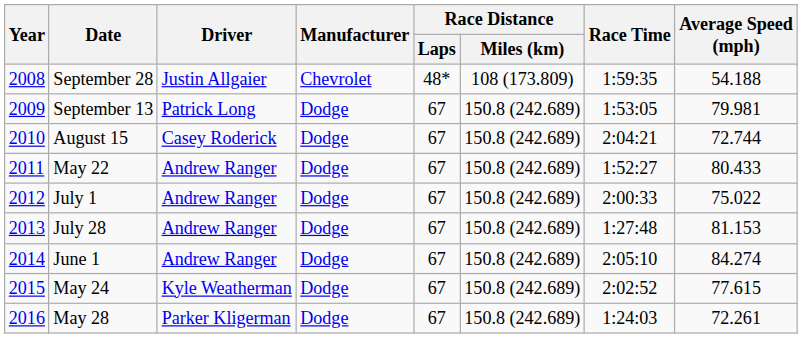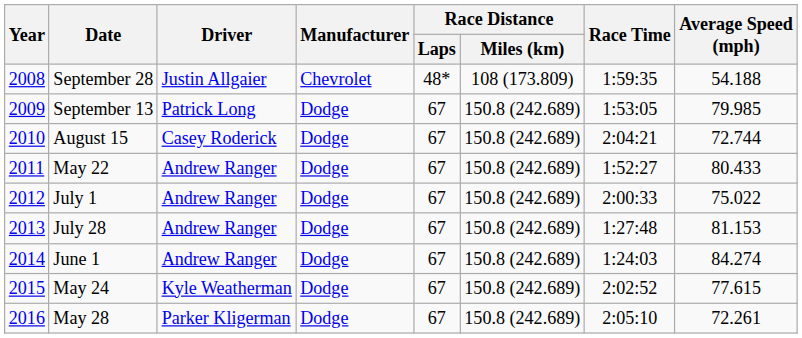September 13 | Average Speed (mph): 79.981 -> 79.985
June 1 | Race Time: 2:05:10 -> 1:24:03
May 28 | Race Time: 1:24:03 -> 2:05:10
